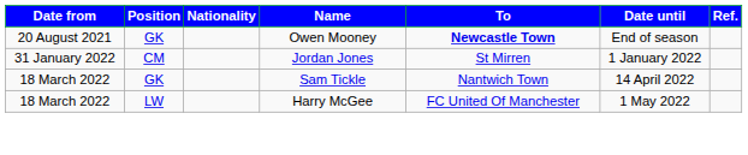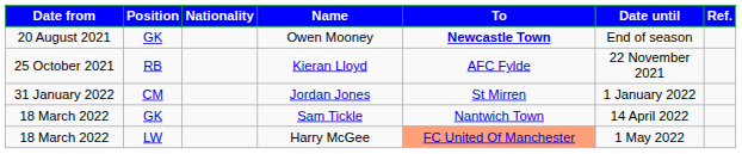+ row: 25 October 2021 | RB | Kieran Lloyd | AFC Fylde | 22 November 2021
Harry McGee | To: no background -> lightsalmon background
